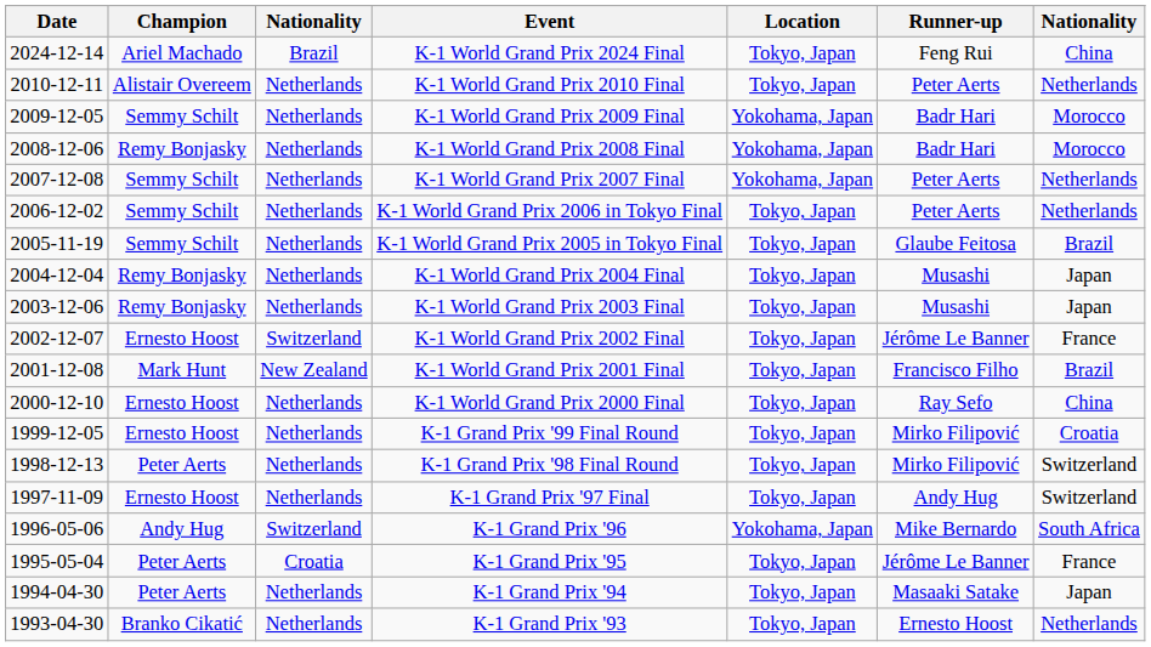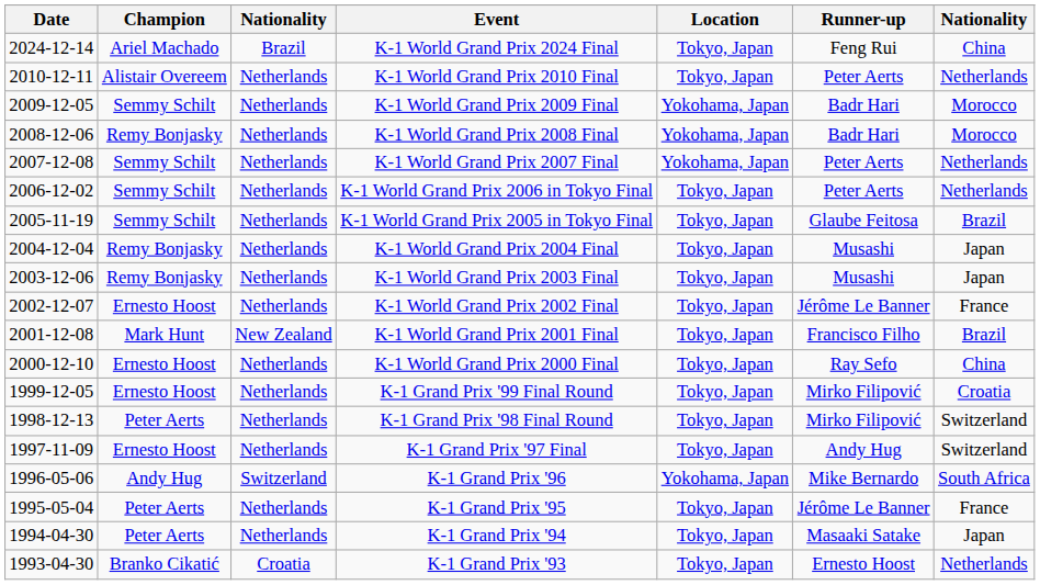K-1 World Grand Prix 2002 Final | column 3: Switzerland -> Netherlands
K-1 Grand Prix '95 | column 3: Croatia -> Netherlands
K-1 Grand Prix '93 | column 3: Netherlands -> Croatia
